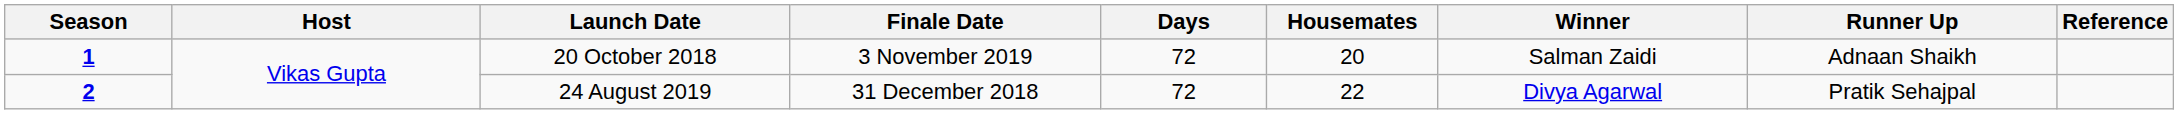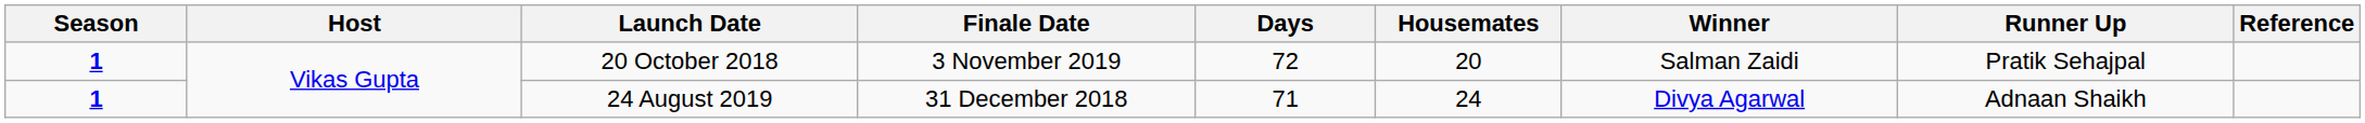20 October 2018 | Runner Up: Adnaan Shaikh -> Pratik Sehajpal
24 August 2019 | Season: 2 -> 1
24 August 2019 | Days: 72 -> 71
24 August 2019 | Housemates: 22 -> 24
24 August 2019 | Runner Up: Pratik Sehajpal -> Adnaan Shaikh
